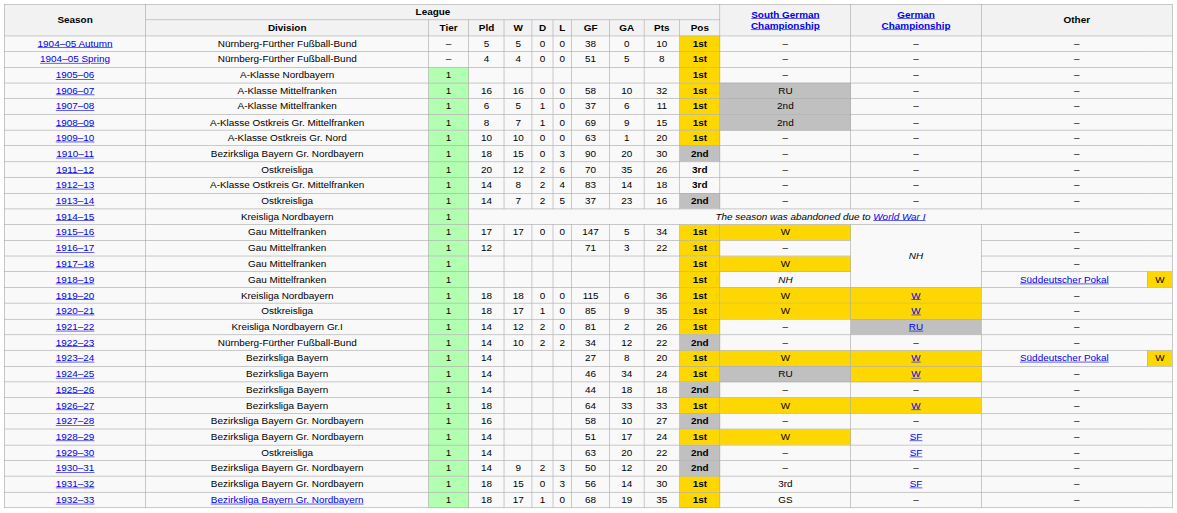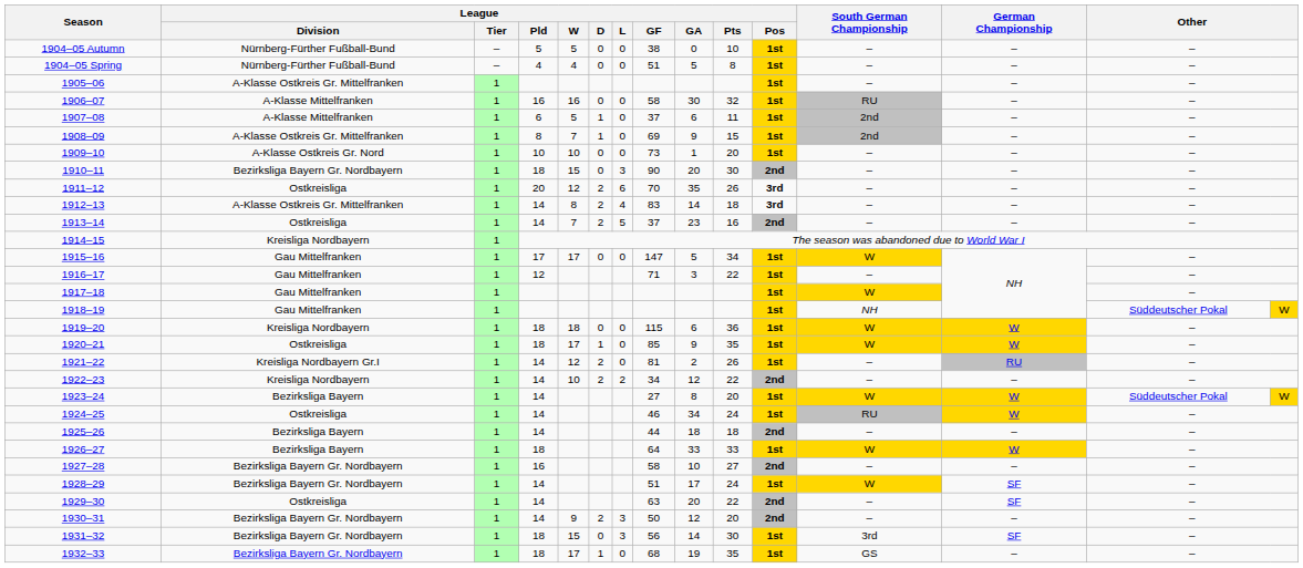1905–06 | League / Division: A-Klasse Nordbayern -> A-Klasse Ostkreis Gr. Mittelfranken
1906–07 | League / GA: 10 -> 30
1909–10 | League / GF: 63 -> 73
1922–23 | League / Division: Nürnberg-Fürther Fußball-Bund -> Kreisliga Nordbayern
1924–25 | League / Division: Bezirksliga Bayern -> Ostkreisliga
